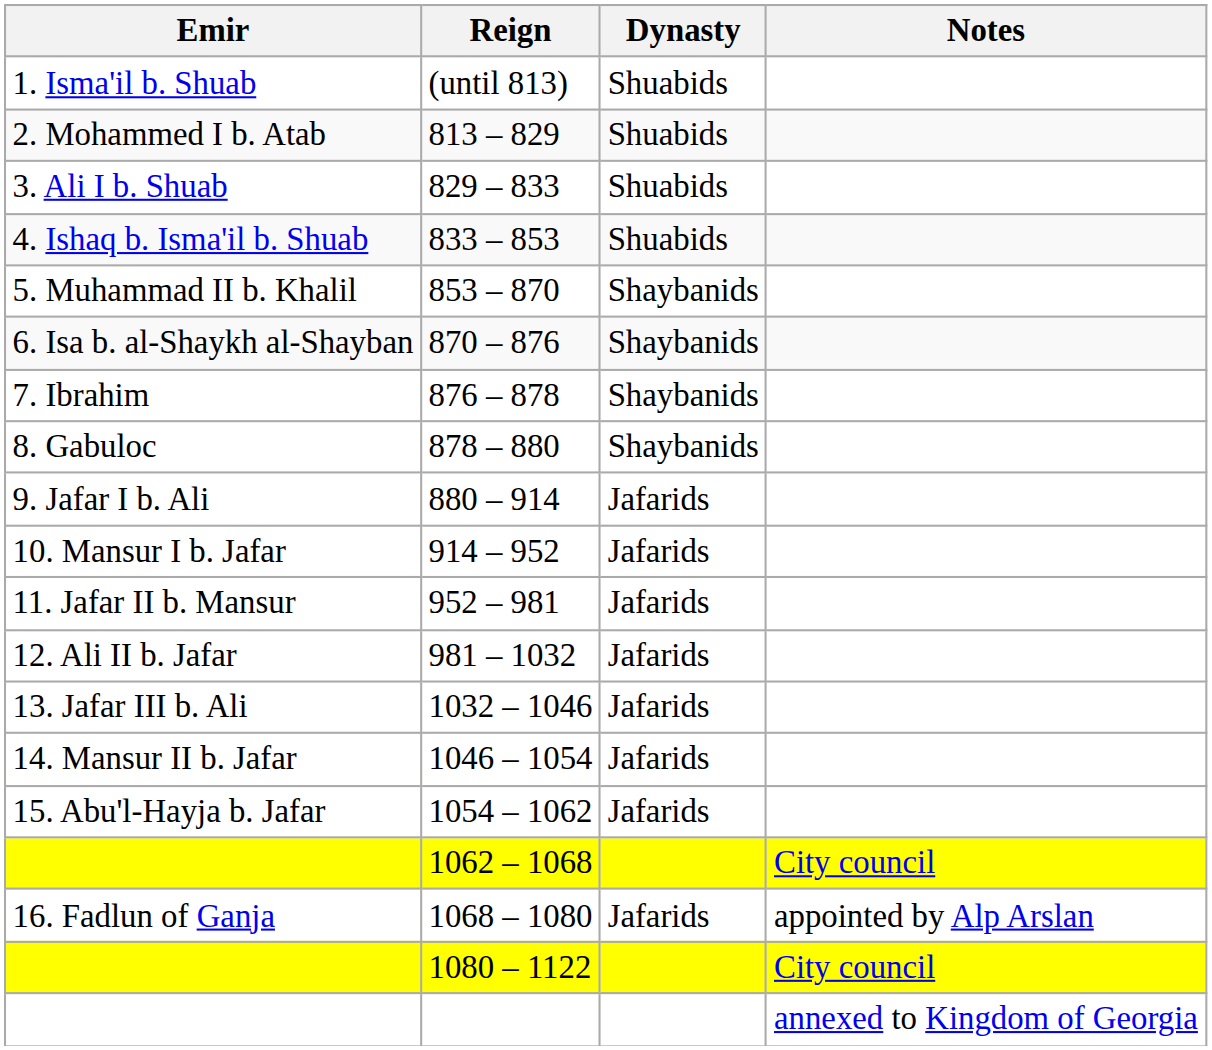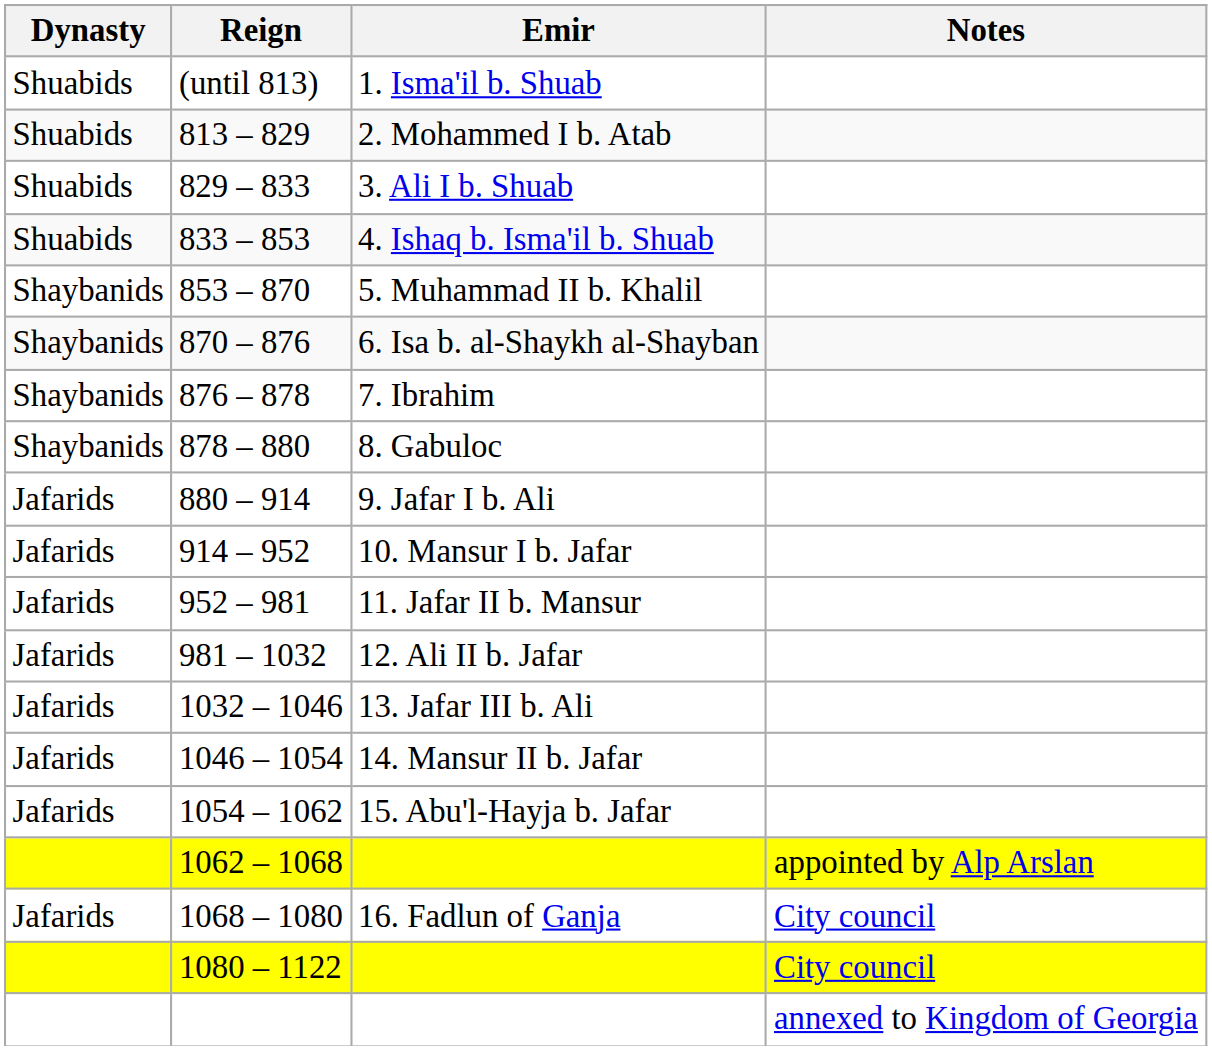columns swapped: Emir <-> Dynasty
1062 – 1068 | Notes: City council -> appointed by Alp Arslan
1068 – 1080 | Notes: appointed by Alp Arslan -> City council
